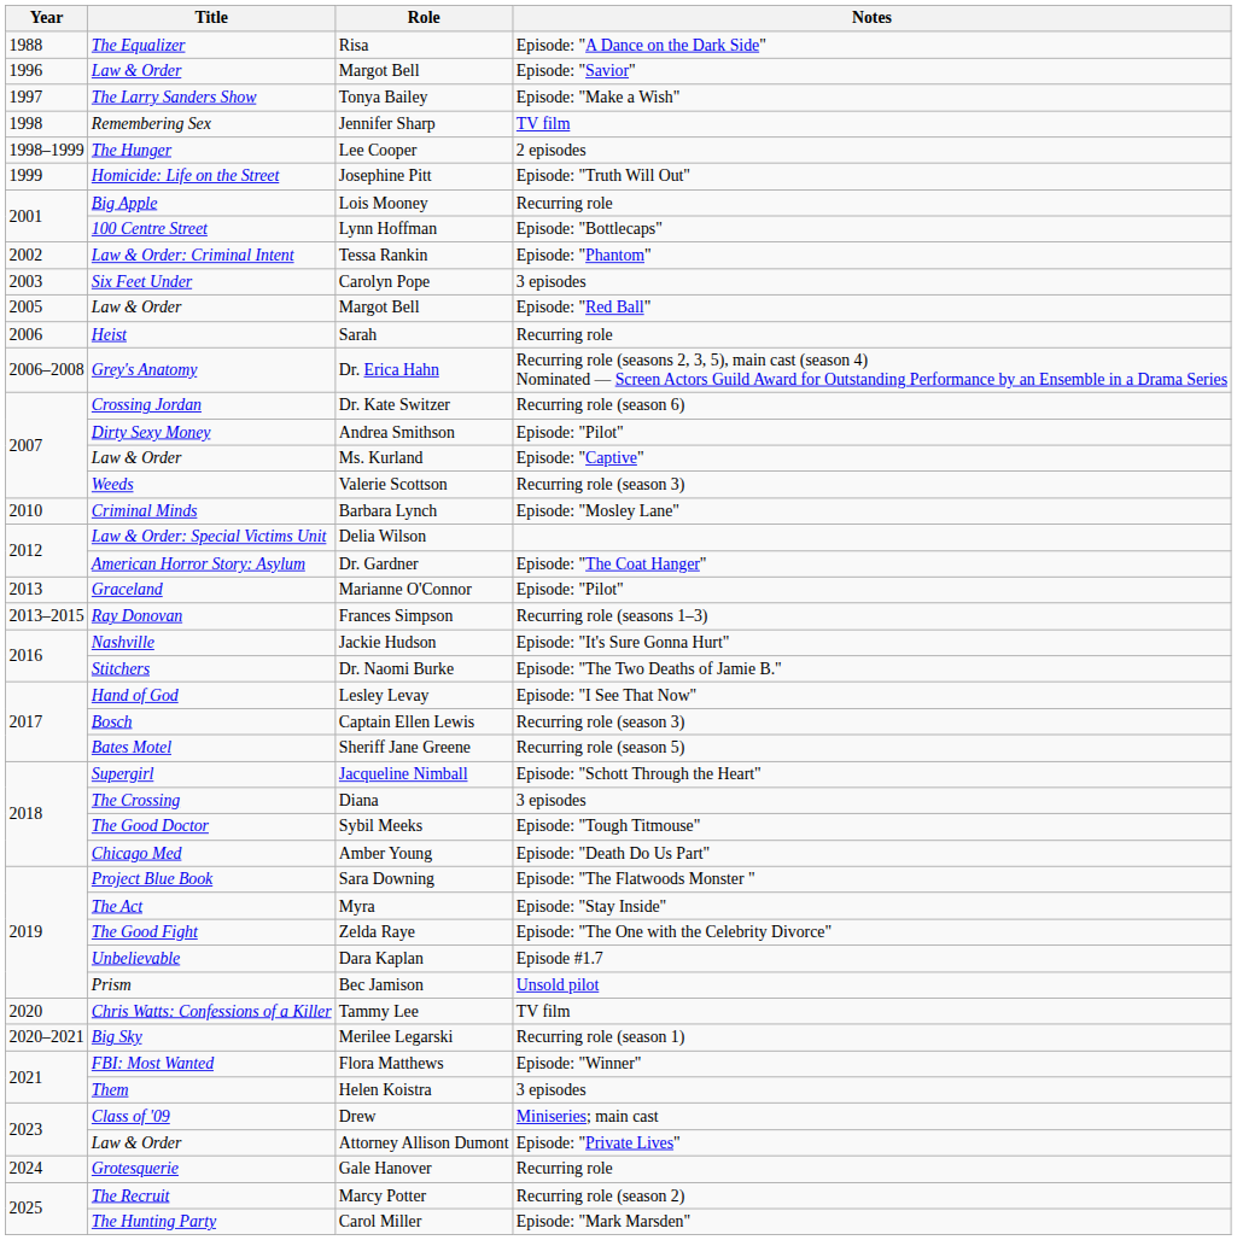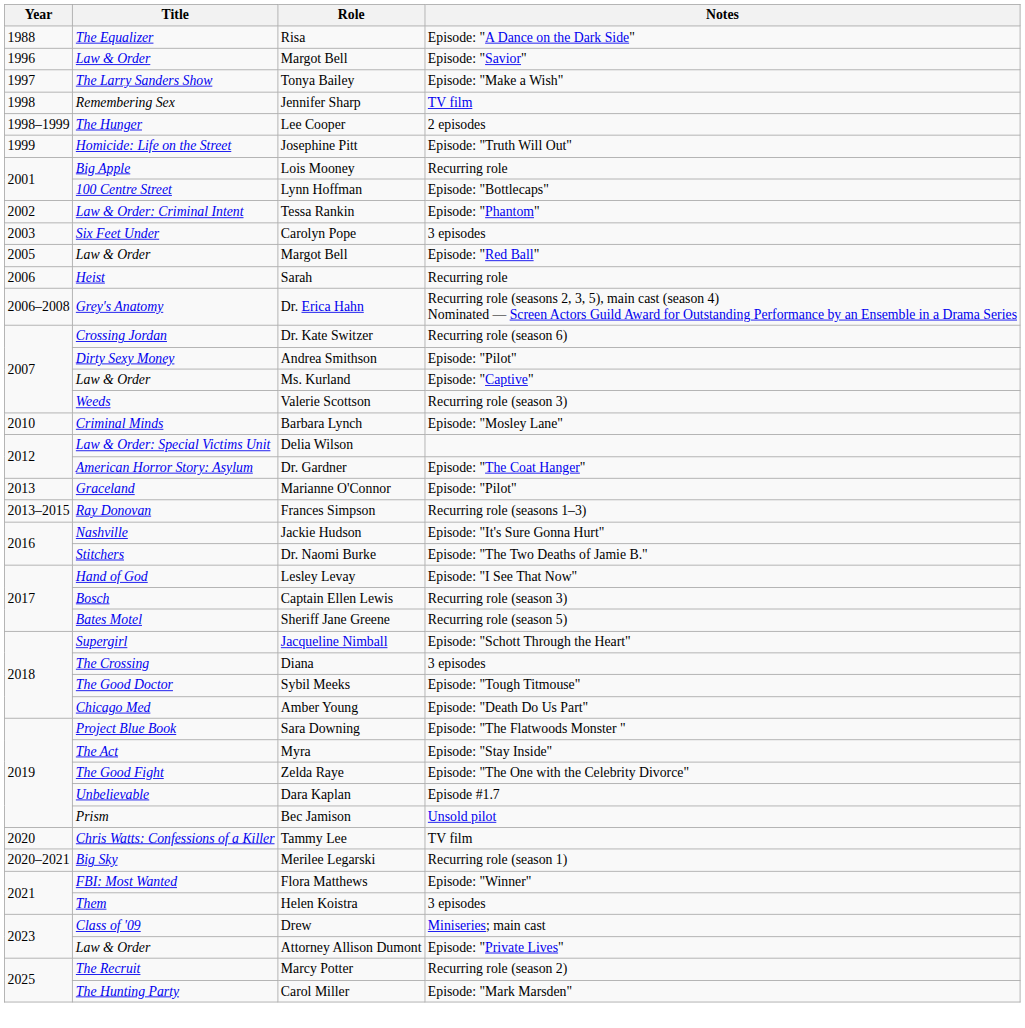- row: 2024 | Grotesquerie | Gale Hanover | Recurring role
